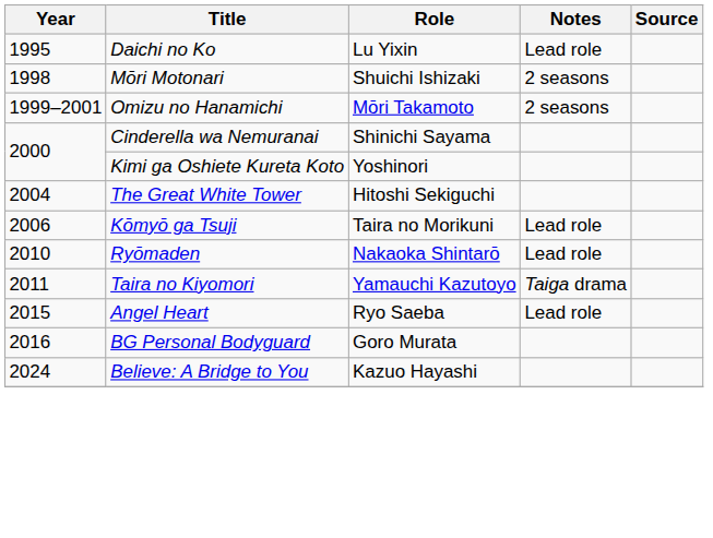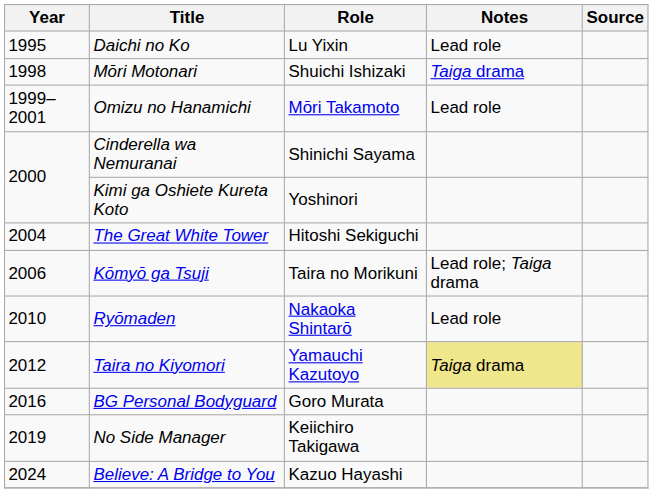Mōri Motonari | Notes: 2 seasons -> Taiga drama
Omizu no Hanamichi | Notes: 2 seasons -> Lead role
Kōmyō ga Tsuji | Notes: Lead role -> Lead role; Taiga drama
Taira no Kiyomori | Year: 2011 -> 2012
Taira no Kiyomori | Notes: no background -> khaki background
- row: 2015 | Angel Heart | Ryo Saeba | Lead role
+ row: 2019 | No Side Manager | Keiichiro Takigawa
